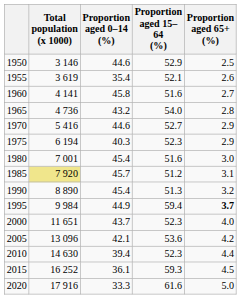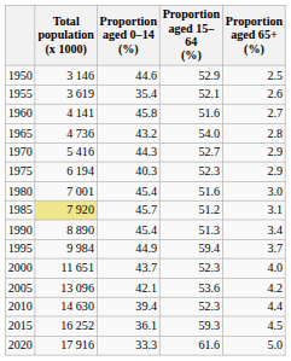1970 | Proportion aged 0–14 (%): 44.6 -> 44.3
1990 | Proportion aged 65+ (%): 3.2 -> 3.4
1995 | Proportion aged 65+ (%): bold -> normal
